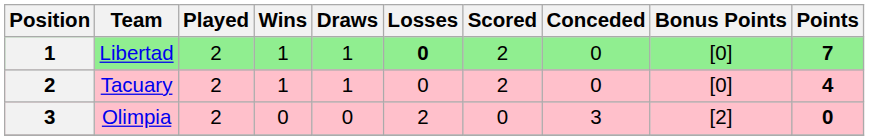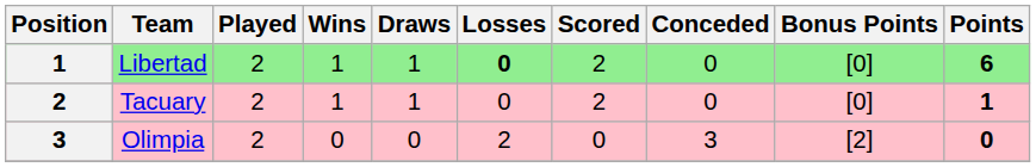Libertad | Points: 7 -> 6
Tacuary | Points: 4 -> 1
